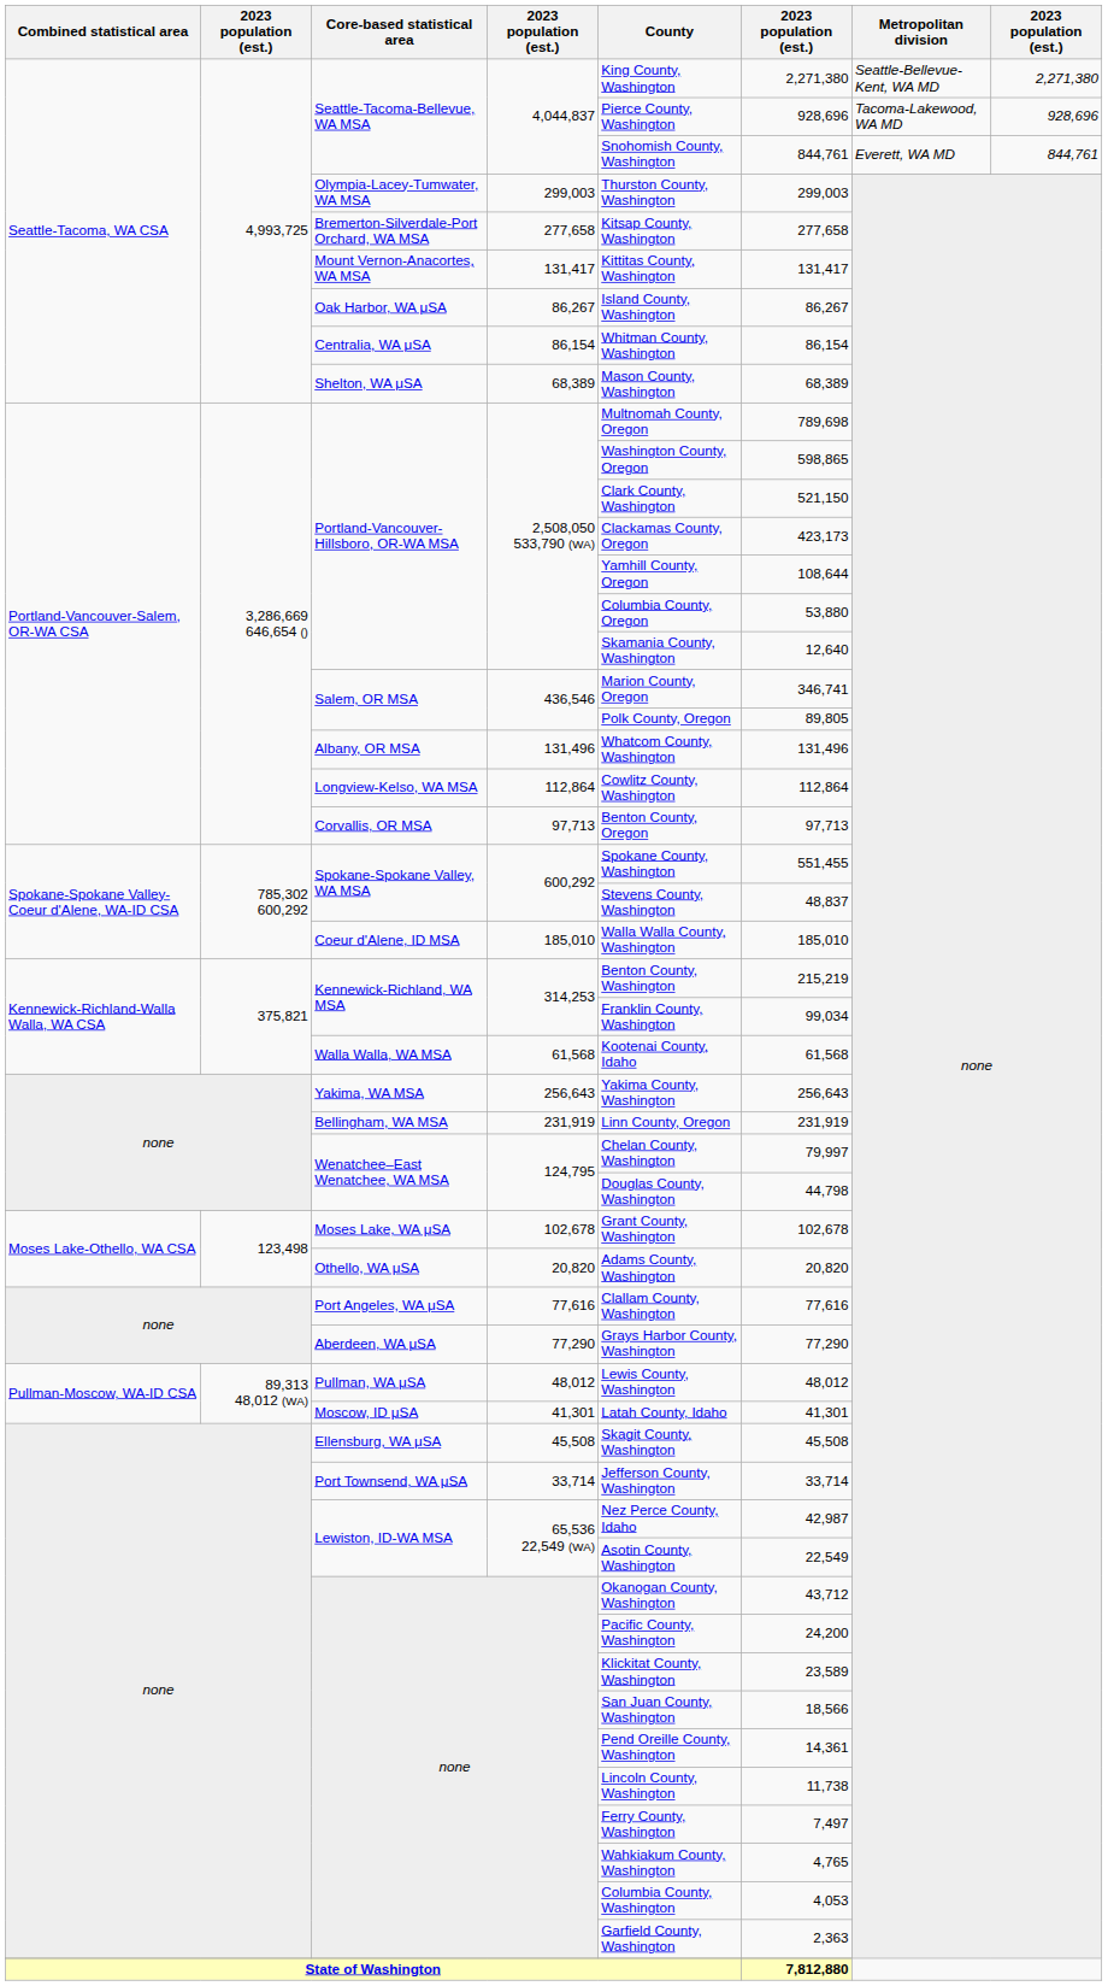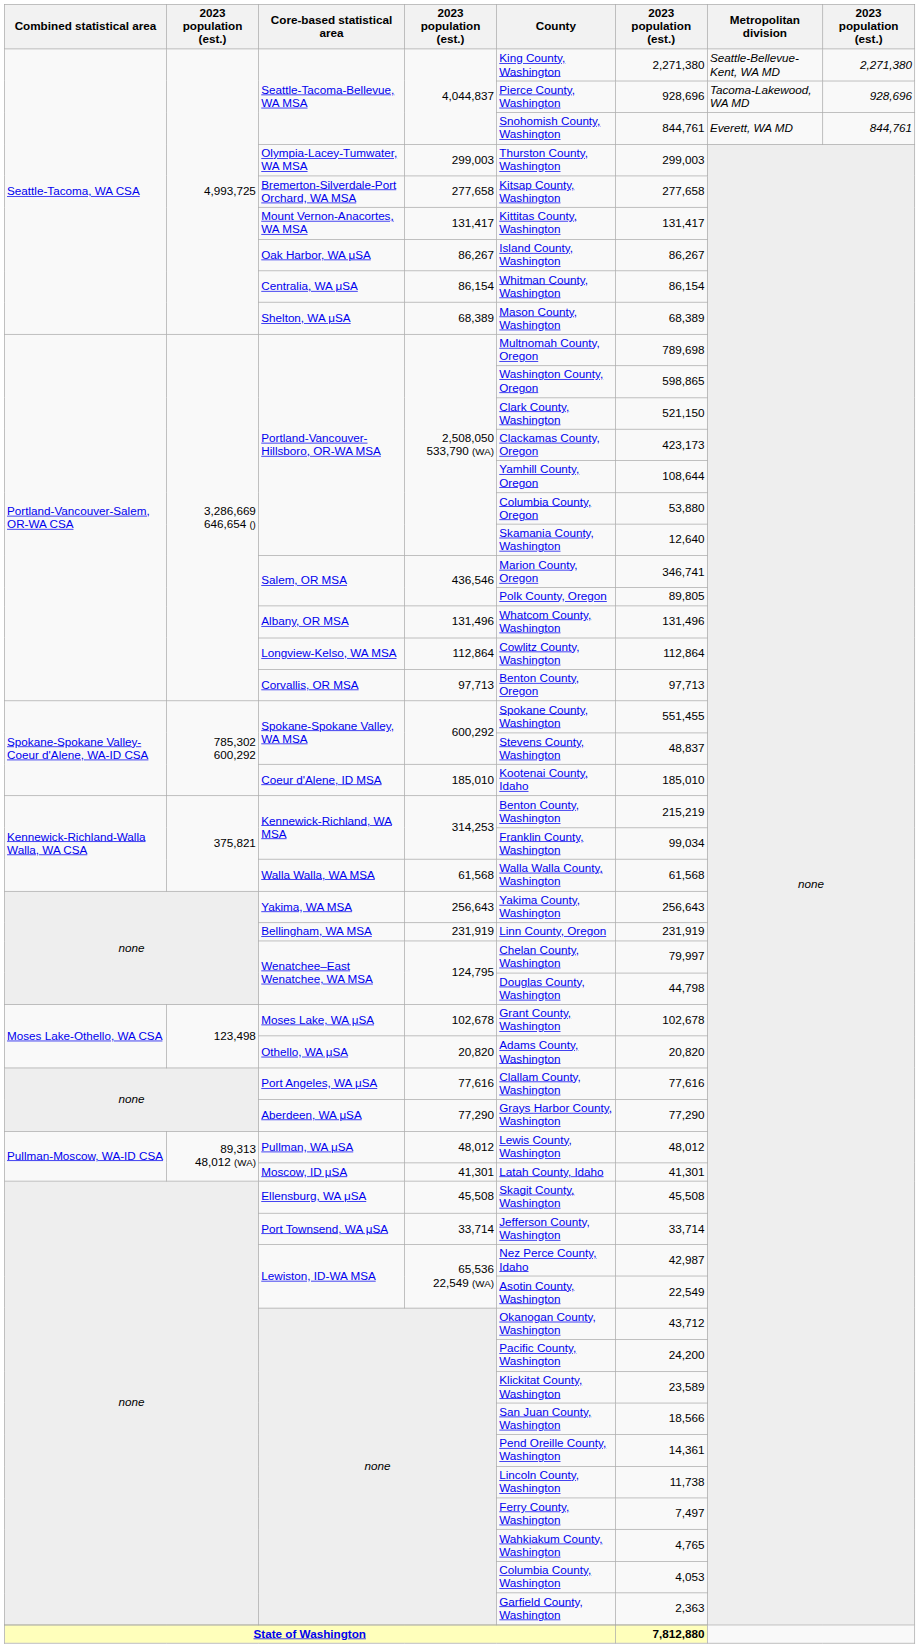Coeur d'Alene, ID MSA | County: Walla Walla County, Washington -> Kootenai County, Idaho
Walla Walla, WA MSA | County: Kootenai County, Idaho -> Walla Walla County, Washington
